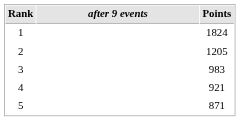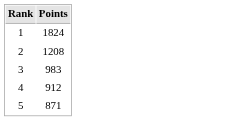- column: after 9 events
2 | Points: 1205 -> 1208
4 | Points: 921 -> 912
